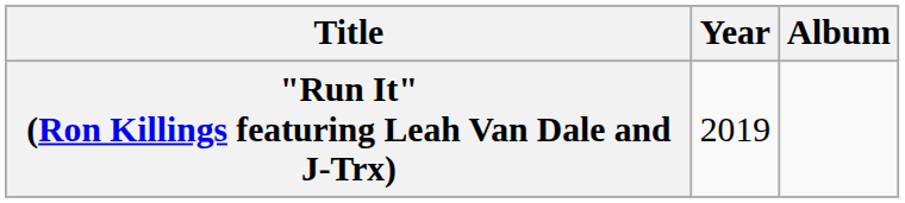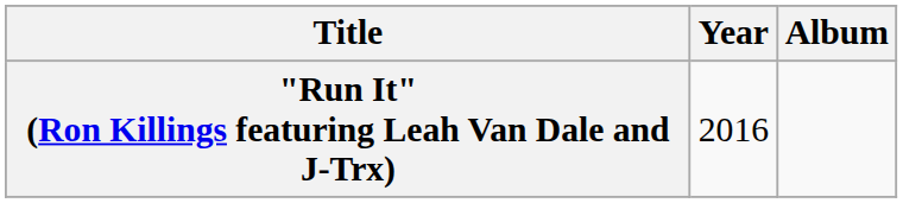"Run It" (Ron Killings featuring Leah Van Dale and J-Trx) | Year: 2019 -> 2016
